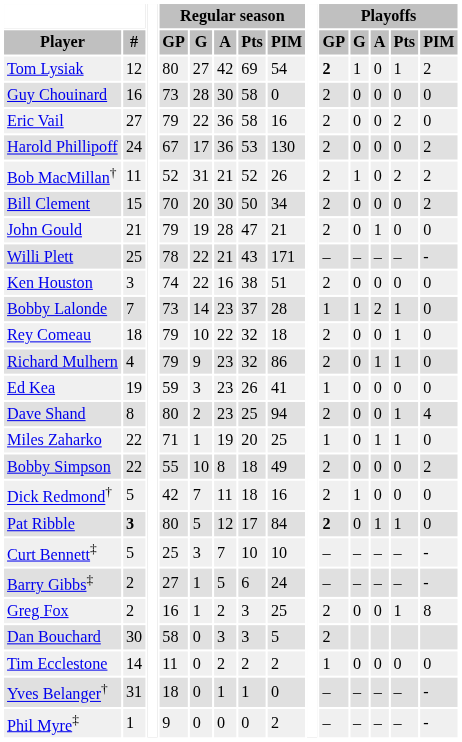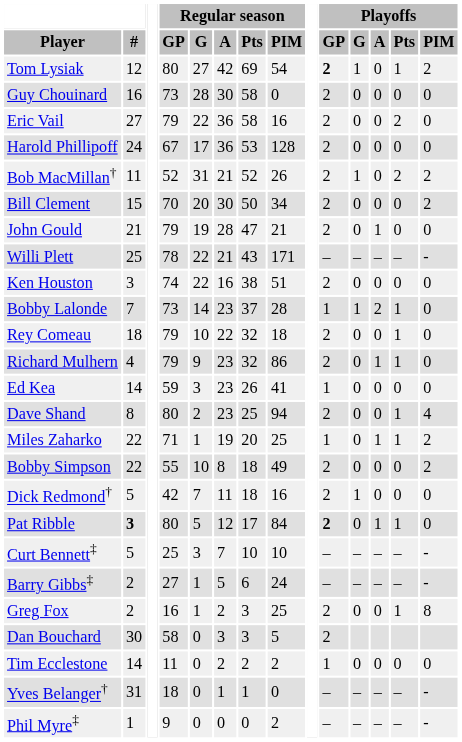Harold Phillipoff | Regular season / PIM: 130 -> 128
Harold Phillipoff | Playoffs / PIM: 2 -> 0
Ed Kea | #: 19 -> 14
Miles Zaharko | Playoffs / PIM: 0 -> 2
